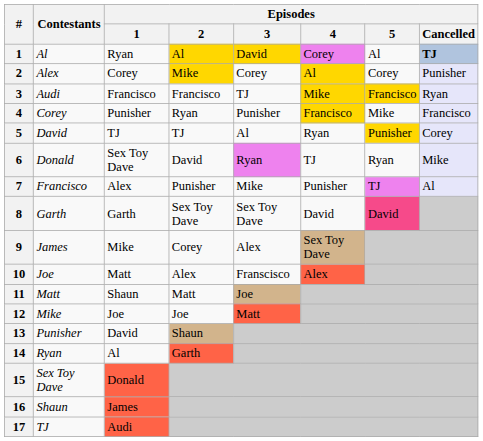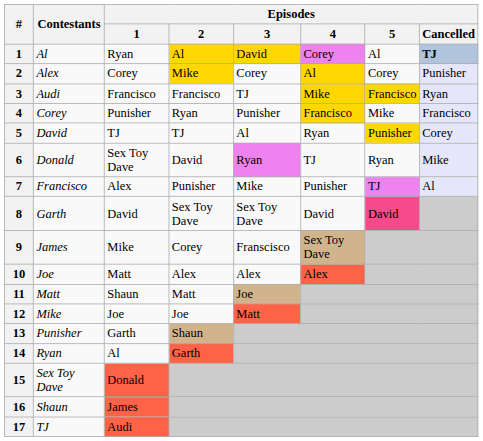8 | Episodes / 1: Garth -> David
9 | Episodes / 3: Alex -> Franscisco
10 | Episodes / 3: Franscisco -> Alex
13 | Episodes / 1: David -> Garth
